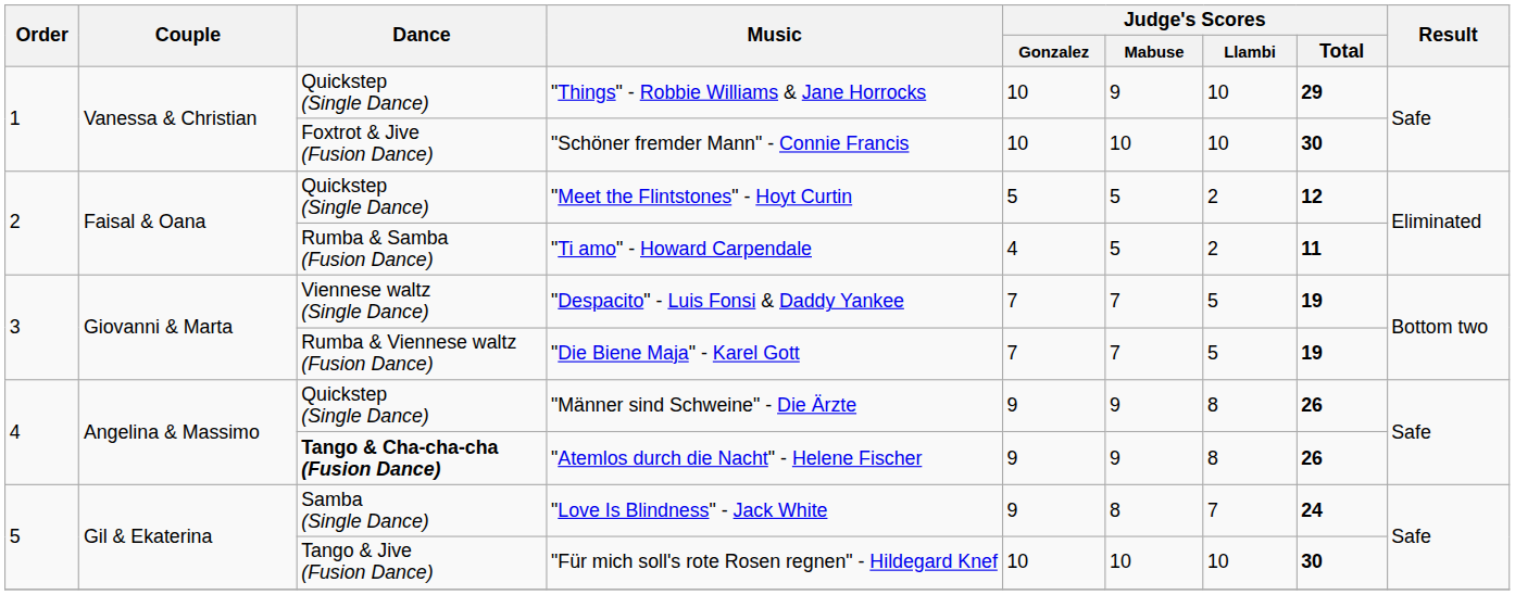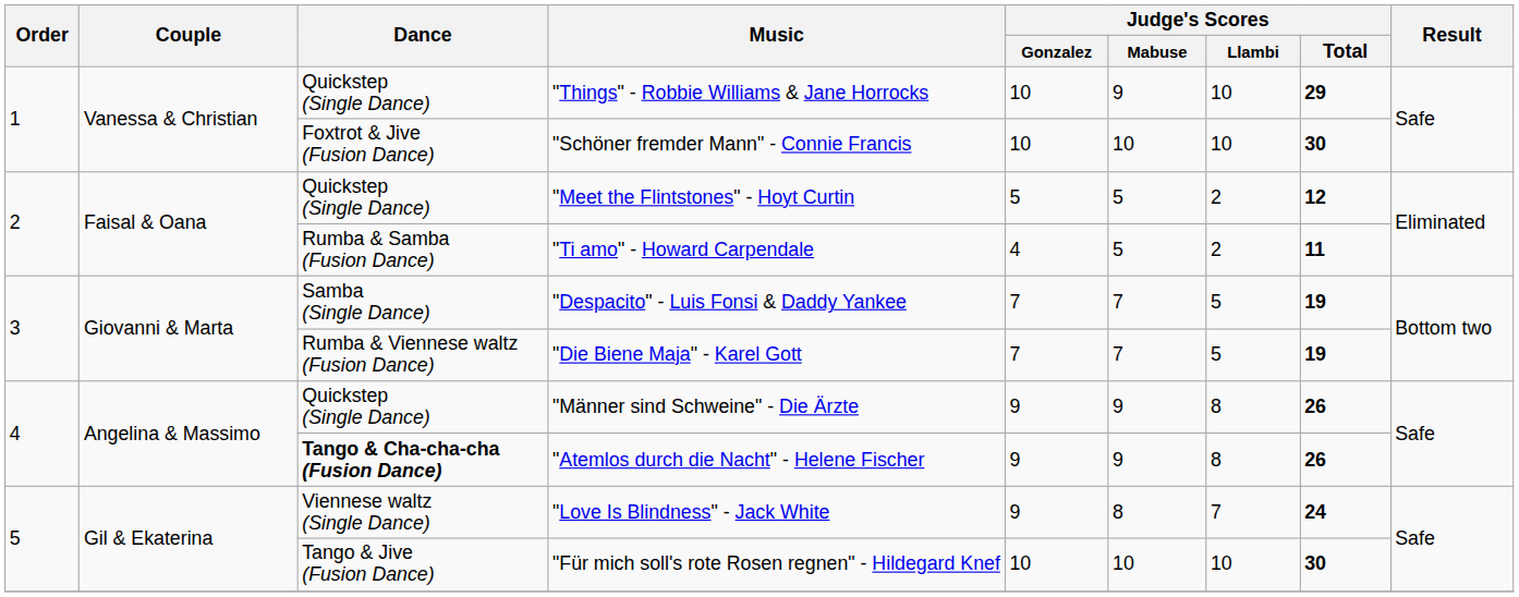"Despacito" - Luis Fonsi & Daddy Yankee | Dance: Viennese waltz (Single Dance) -> Samba (Single Dance)
"Love Is Blindness" - Jack White | Dance: Samba (Single Dance) -> Viennese waltz (Single Dance)
